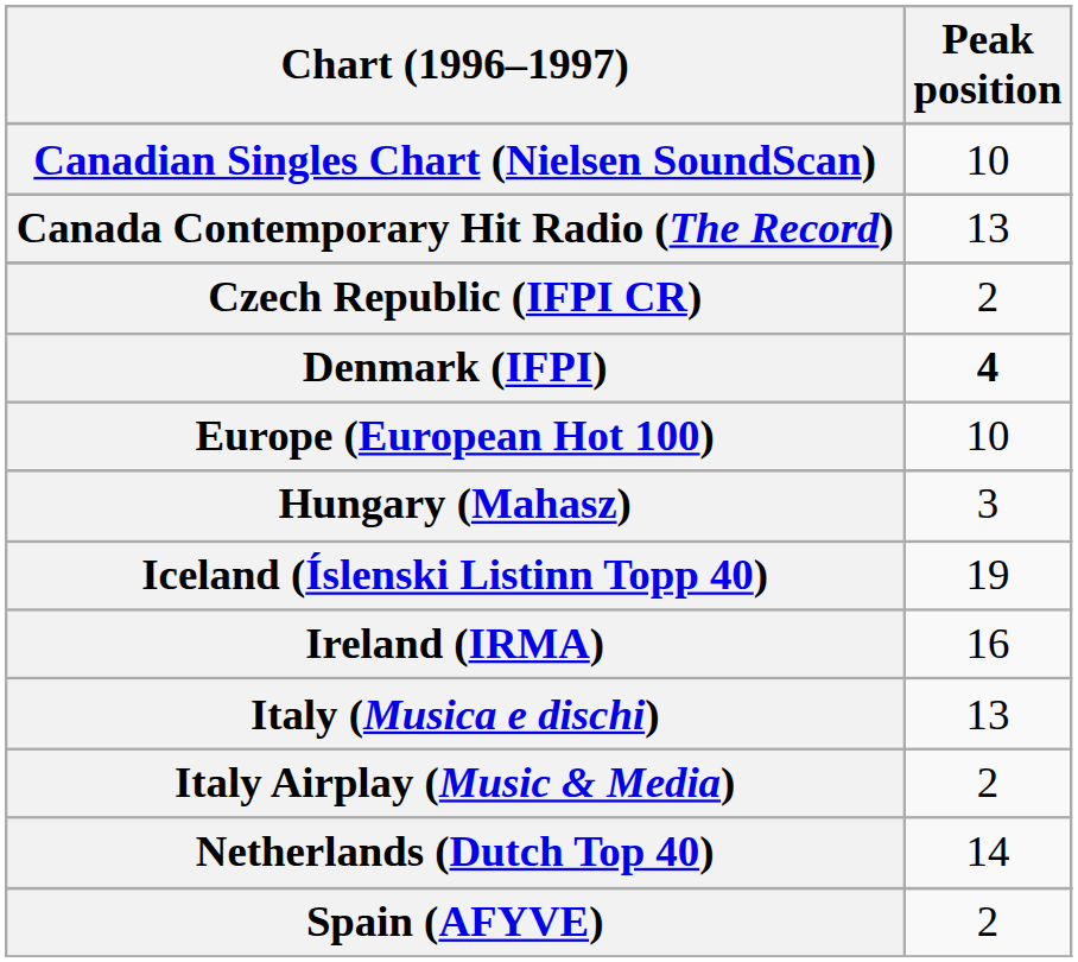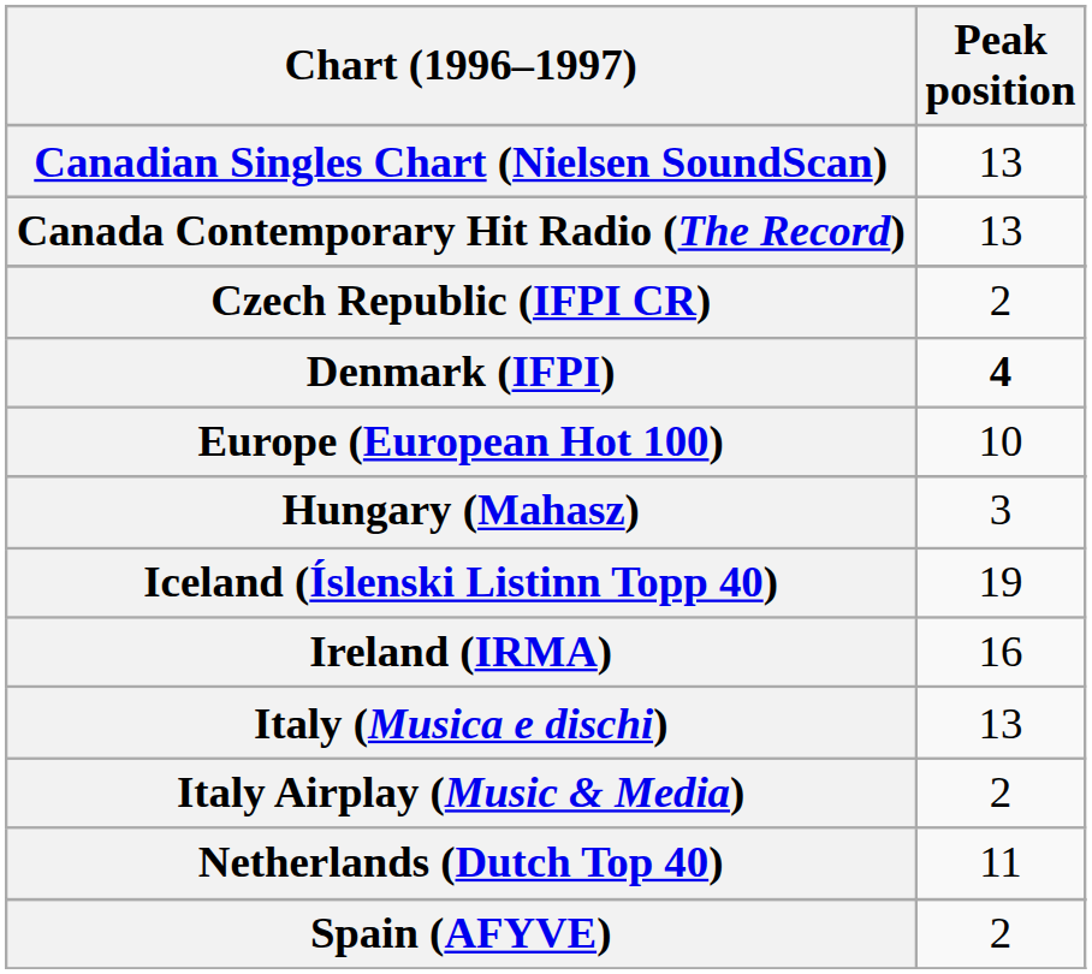Canadian Singles Chart (Nielsen SoundScan) | Peak position: 10 -> 13
Netherlands (Dutch Top 40) | Peak position: 14 -> 11
